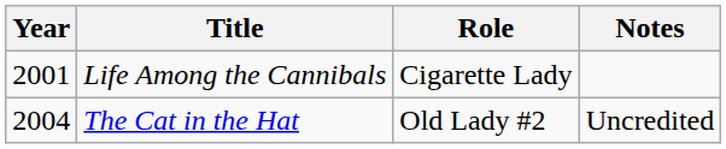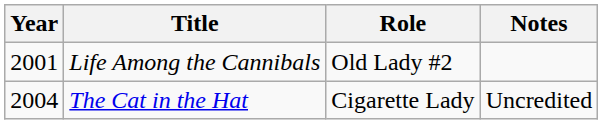Life Among the Cannibals | Role: Cigarette Lady -> Old Lady #2
The Cat in the Hat | Role: Old Lady #2 -> Cigarette Lady
